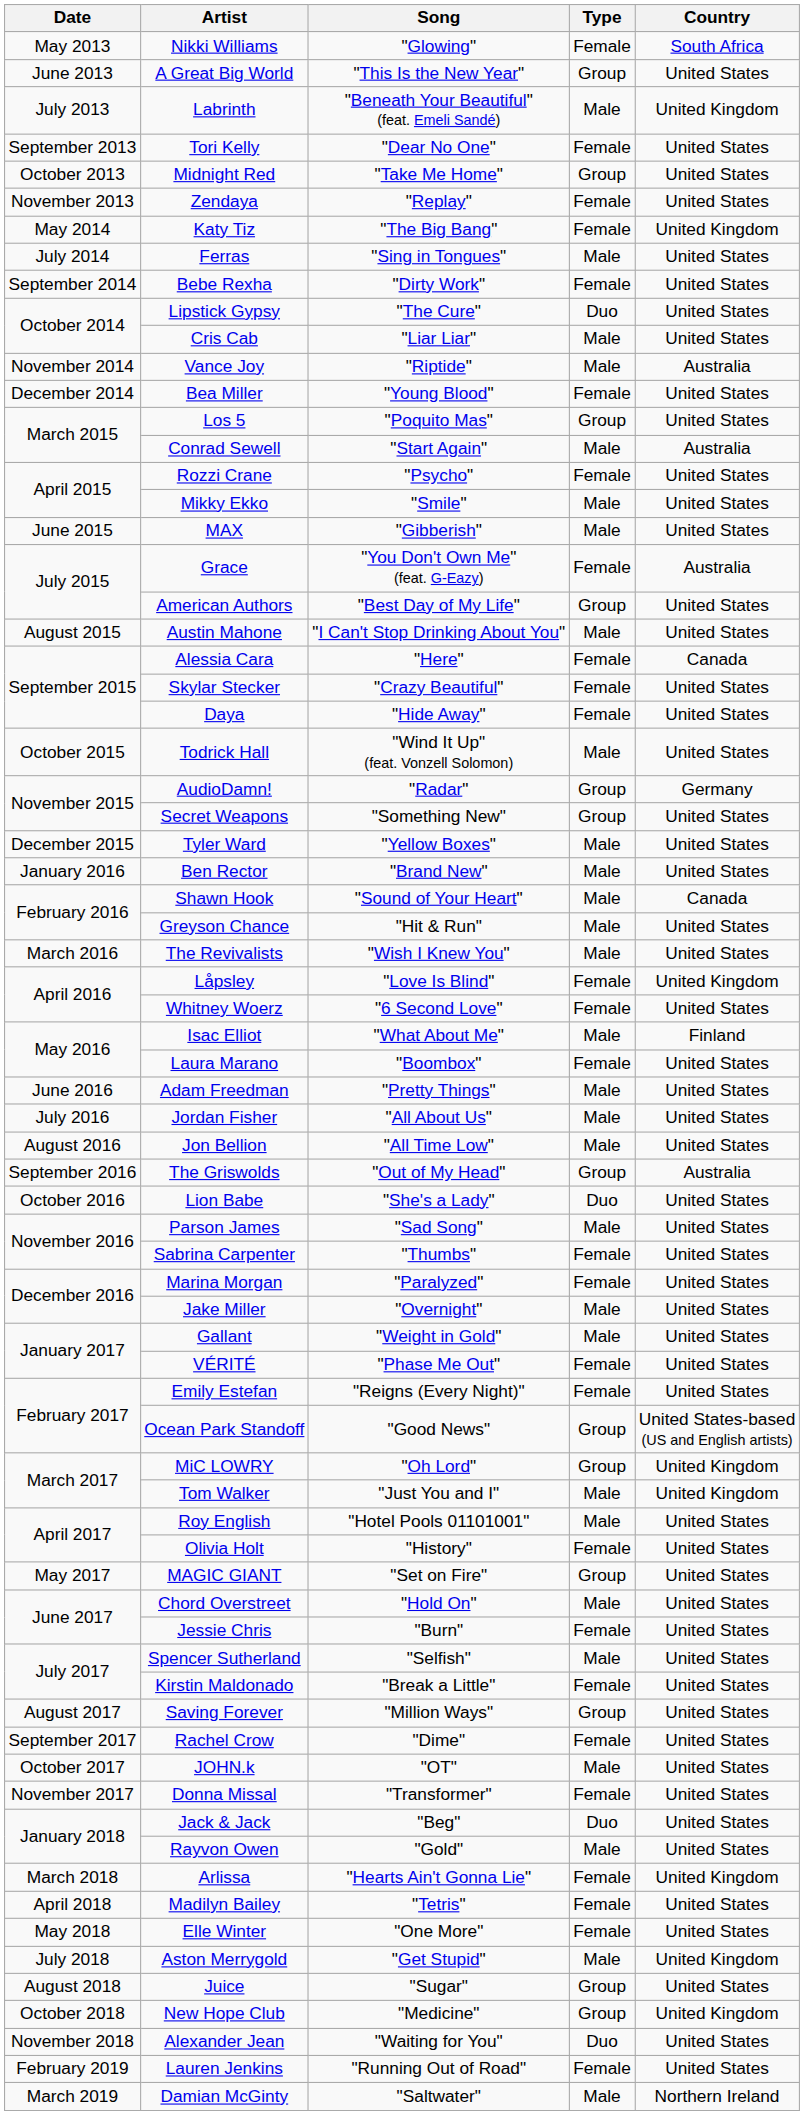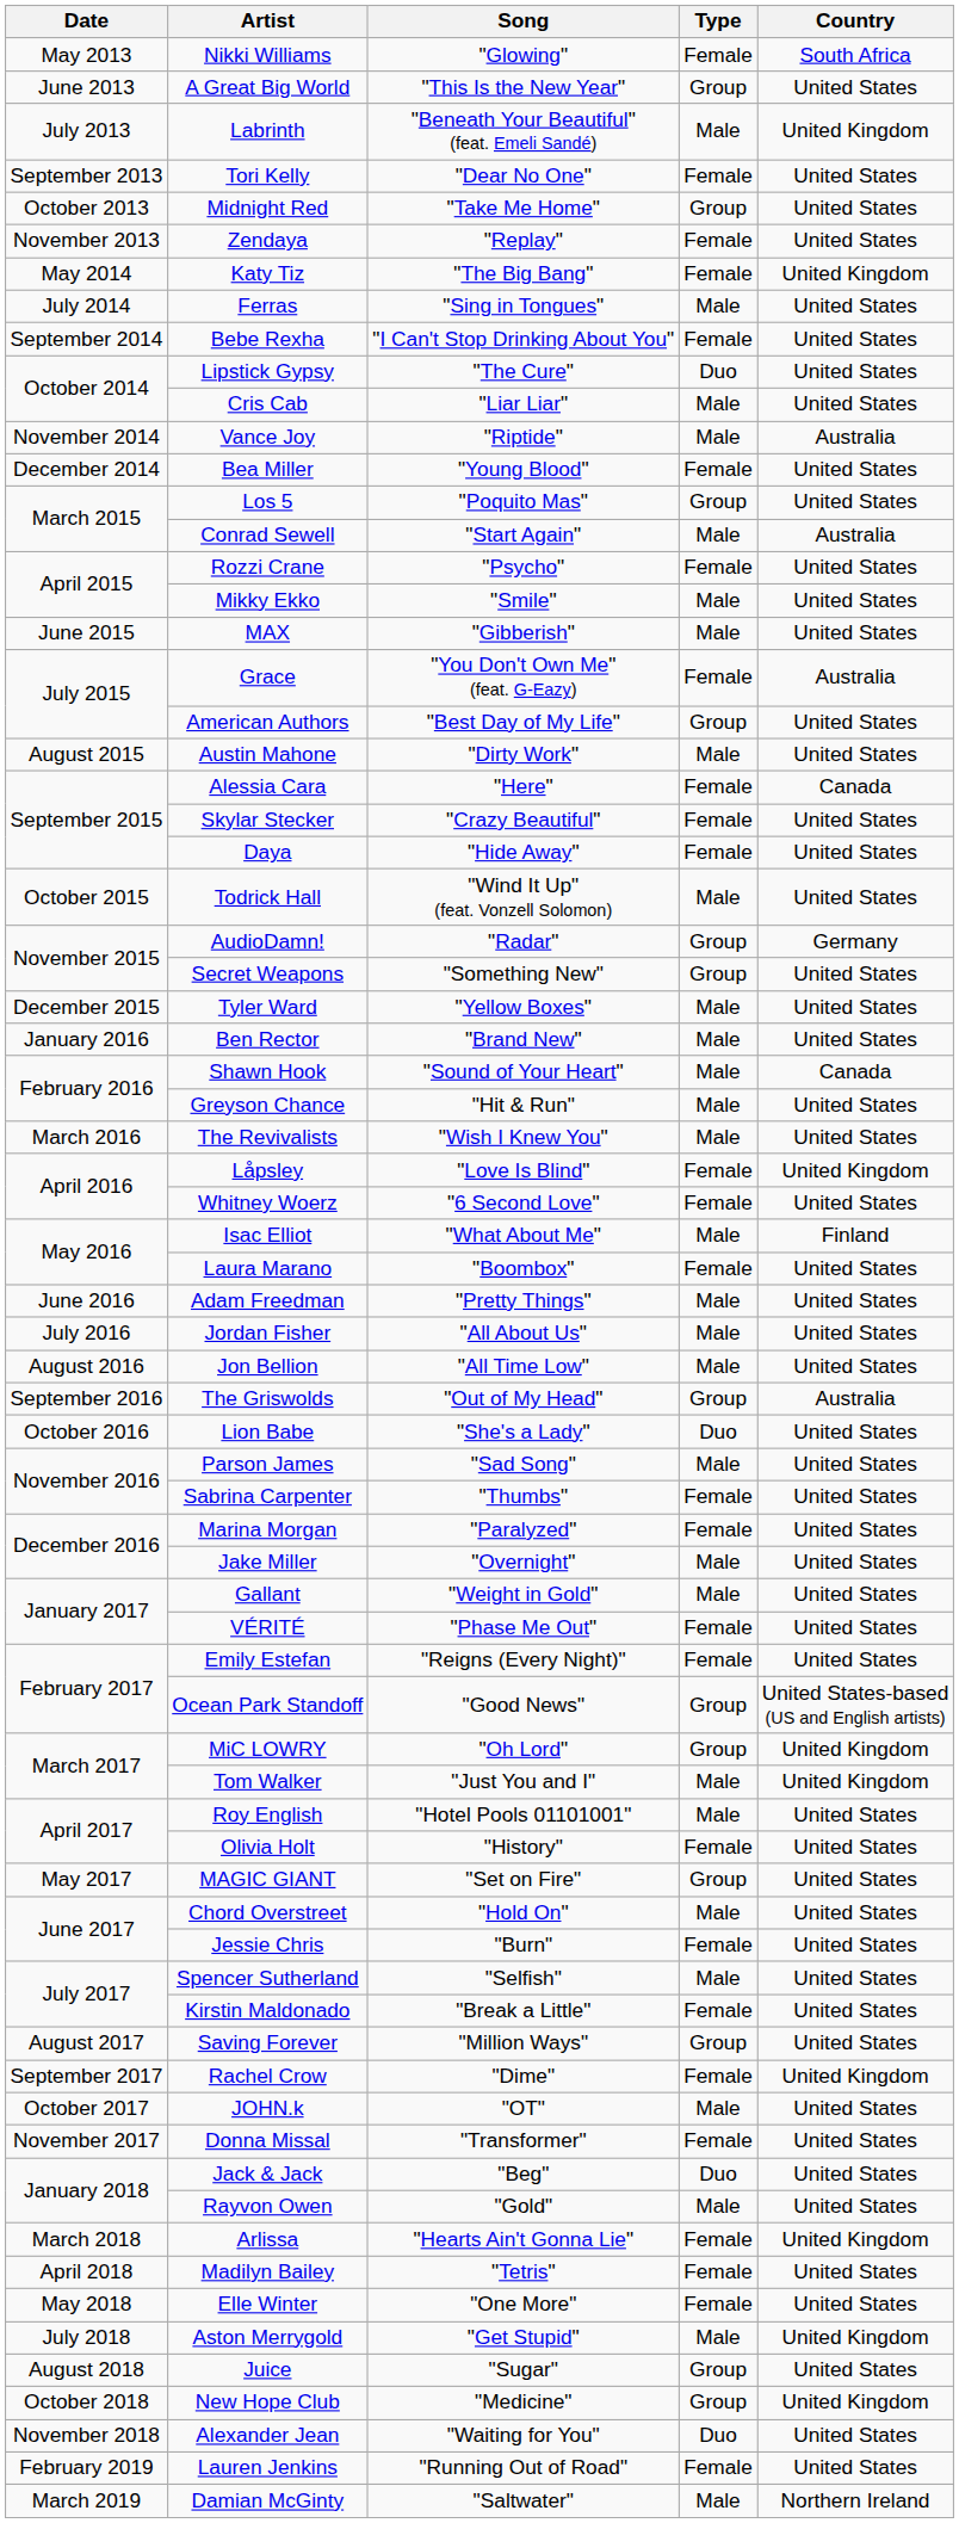Bebe Rexha | Song: "Dirty Work" -> "I Can't Stop Drinking About You"
Austin Mahone | Song: "I Can't Stop Drinking About You" -> "Dirty Work"
Rachel Crow | Country: United States -> United Kingdom
